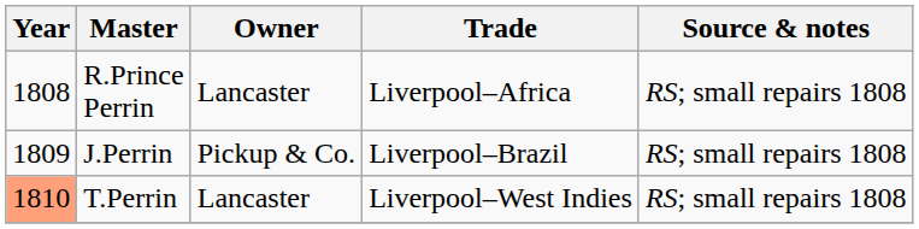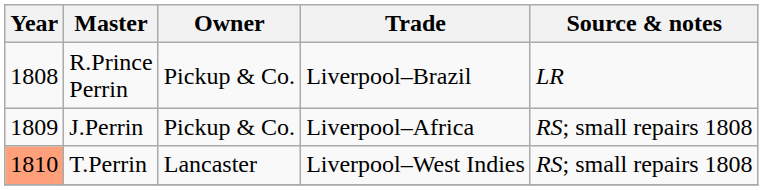R.Prince Perrin | Owner: Lancaster -> Pickup & Co.
R.Prince Perrin | Trade: Liverpool–Africa -> Liverpool–Brazil
R.Prince Perrin | Source & notes: RS; small repairs 1808 -> LR
J.Perrin | Trade: Liverpool–Brazil -> Liverpool–Africa
